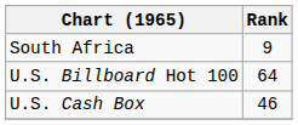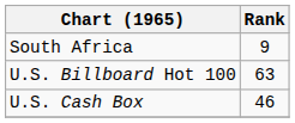U.S. Billboard Hot 100 | Rank: 64 -> 63
